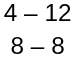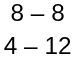rows swapped: 4 – 12 <-> 8 – 8
